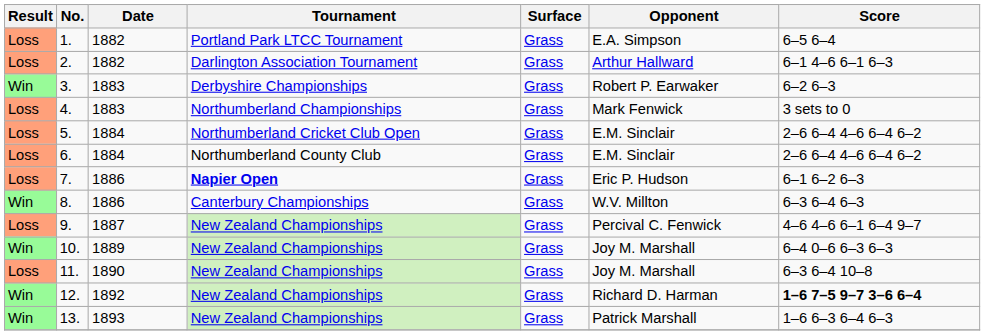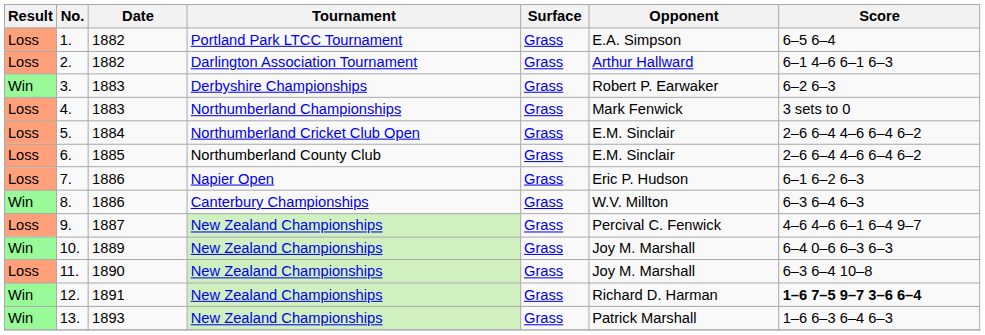6. | Date: 1884 -> 1885
7. | Tournament: bold -> normal
12. | Date: 1892 -> 1891
